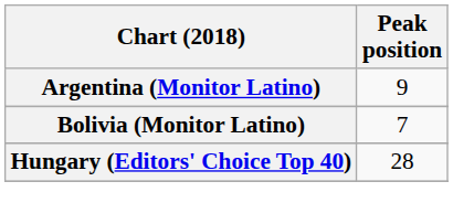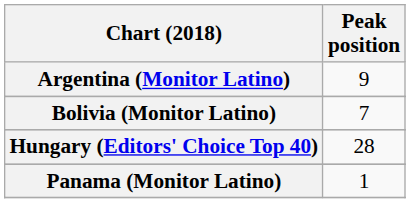+ row: Panama (Monitor Latino) | 1
